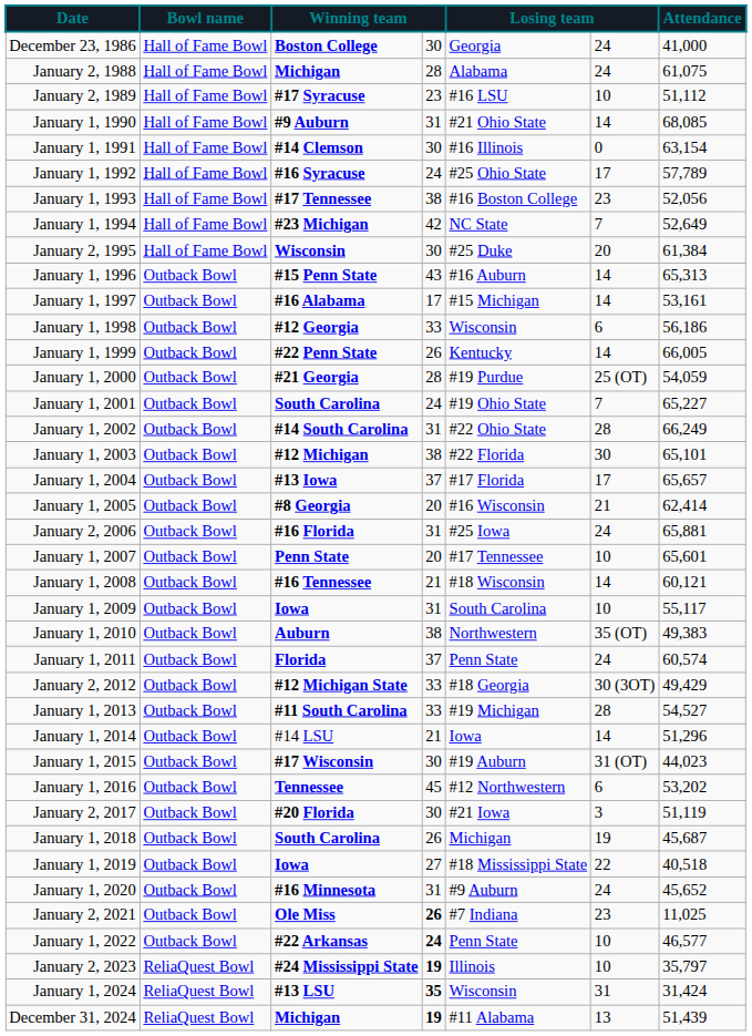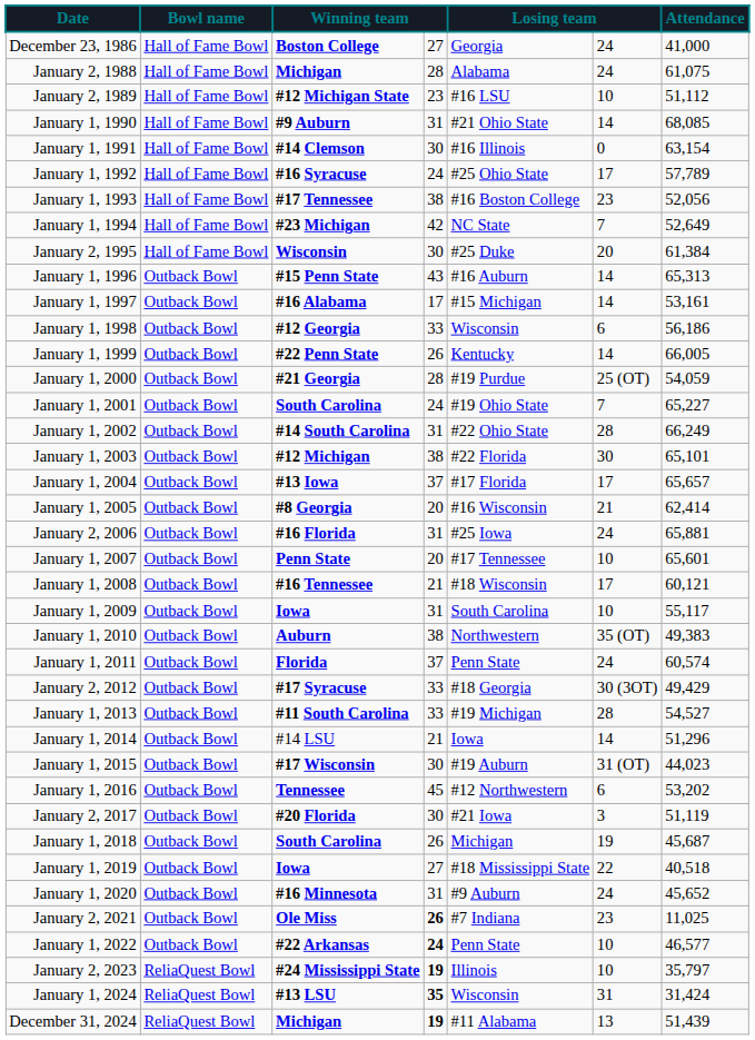December 23, 1986 | column 4: 30 -> 27
January 2, 1989 | column 3: #17 Syracuse -> #12 Michigan State
January 1, 2008 | column 6: 14 -> 17
January 2, 2012 | column 3: #12 Michigan State -> #17 Syracuse
